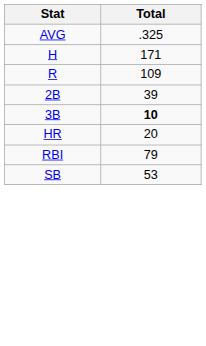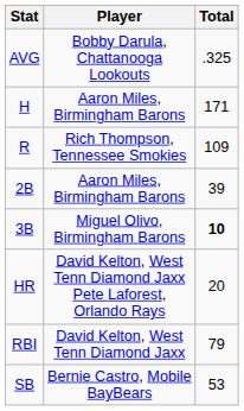+ column: Player | Bobby Darula, Chattanooga Lookouts | Aaron Miles, Birmingham Barons | Rich Thompson, Tennessee Smokies | Aaron Miles, Birmingham Barons | Miguel Olivo, Birmingham Barons | David Kelton, West Tenn Diamond Jaxx Pete Laforest, Orlando Rays | David Kelton, West Tenn Diamond Jaxx | Bernie Castro, Mobile BayBears
